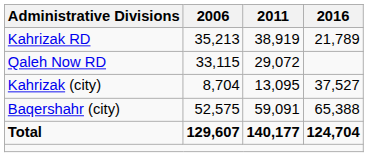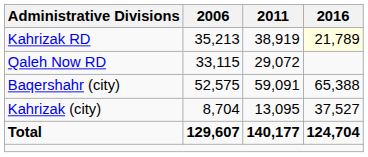Kahrizak RD | 2016: no background -> lightyellow background
rows swapped: Baqershahr (city) <-> Kahrizak (city)
